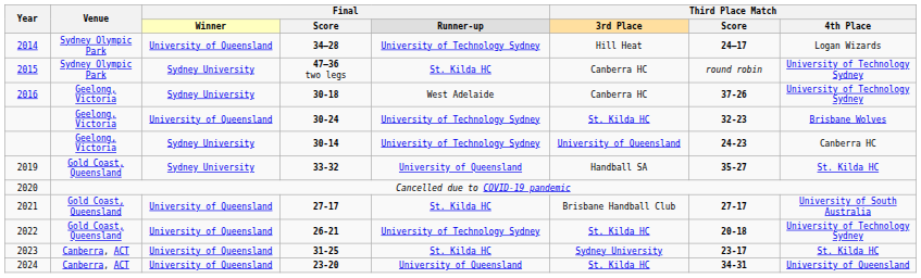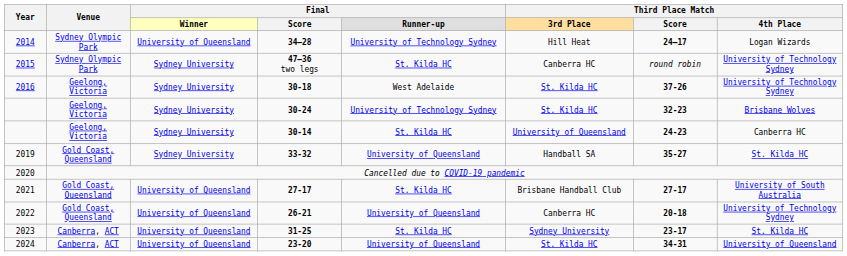30-18 | column 6: Canberra HC -> St. Kilda HC
30-24 | column 3: University of Queensland -> Sydney University
30-14 | column 5: University of Technology Sydney -> St. Kilda HC
26-21 | column 5: University of Technology Sydney -> University of Queensland
26-21 | column 6: St. Kilda HC -> Canberra HC
